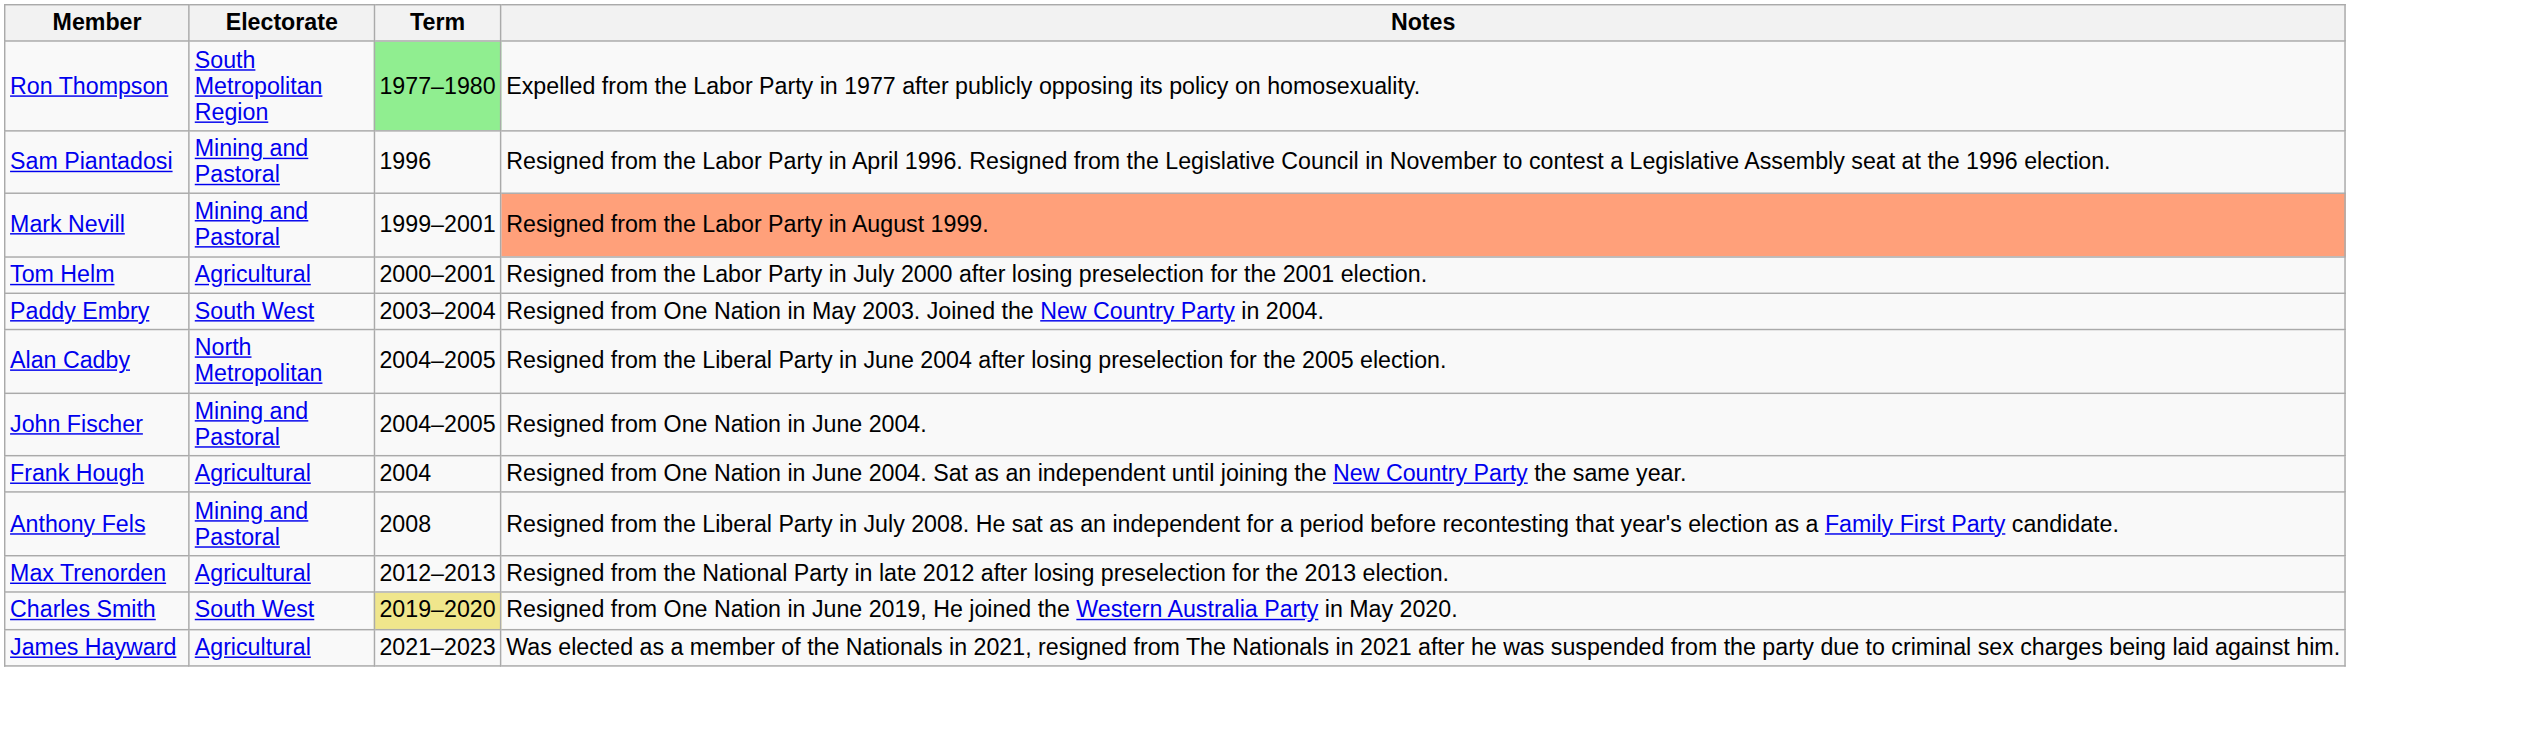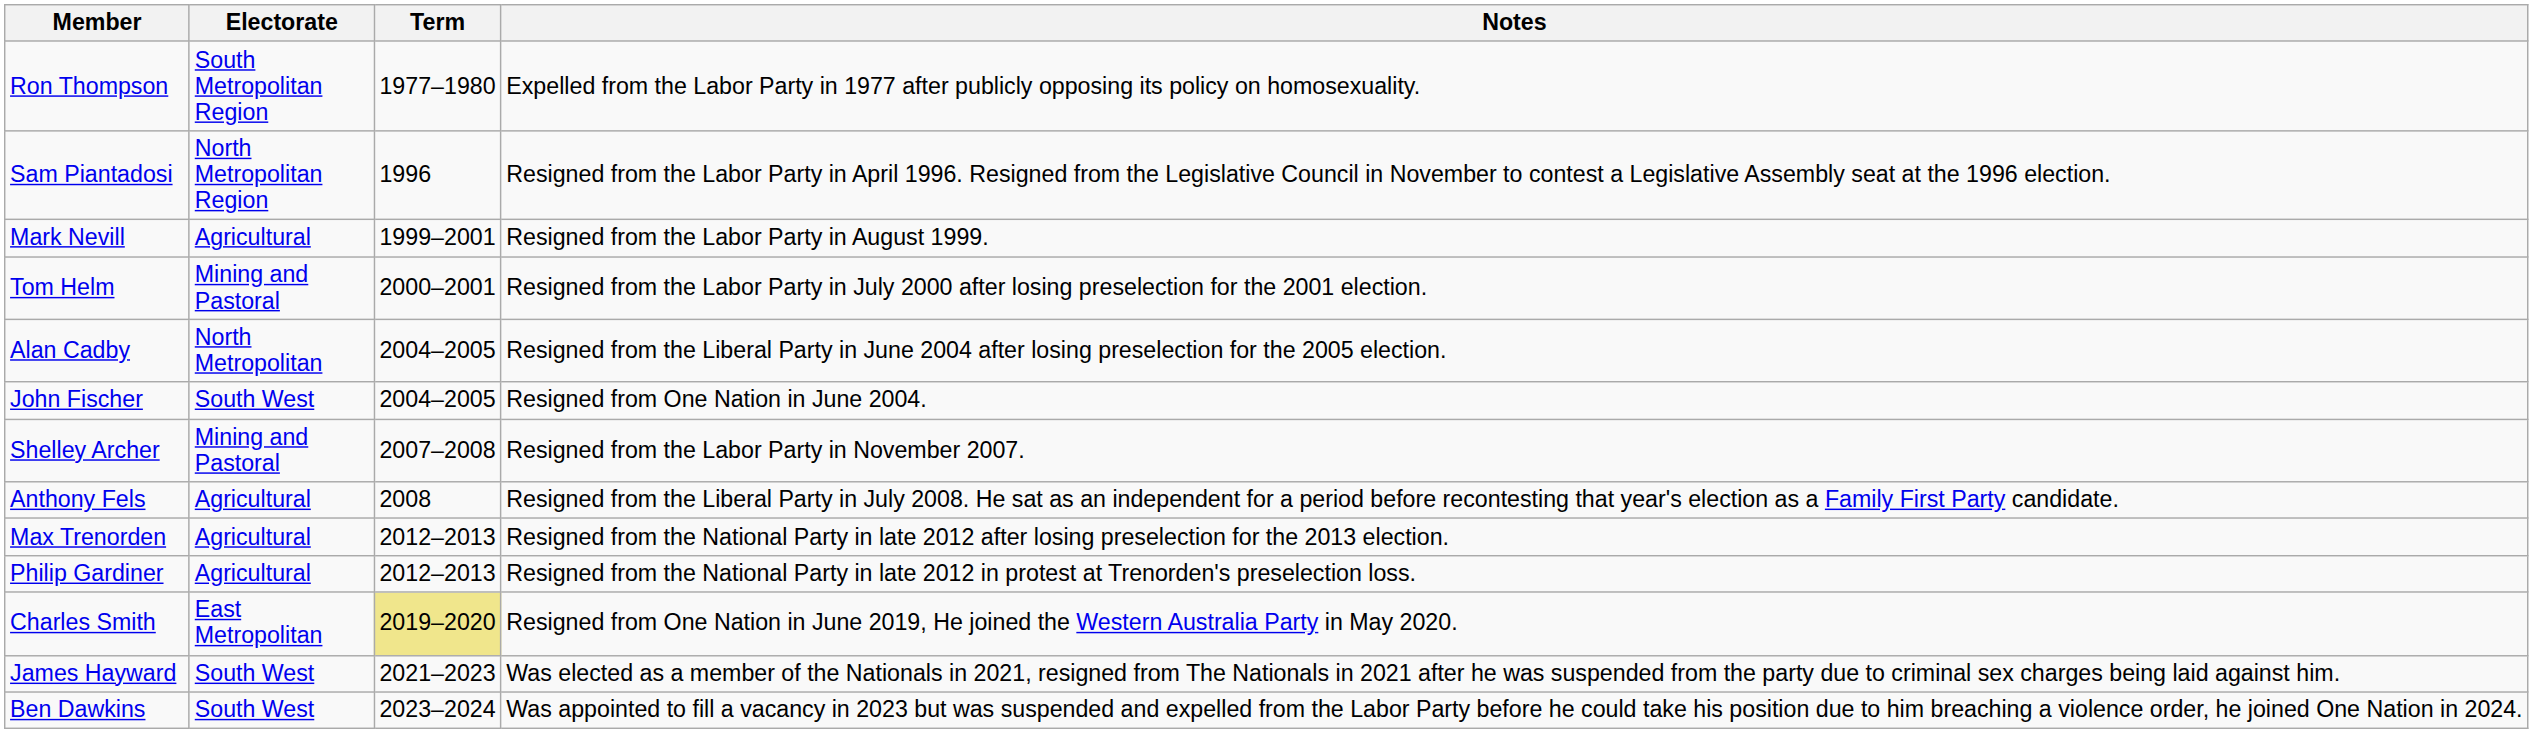Ron Thompson | Term: lightgreen background -> no background
Sam Piantadosi | Electorate: Mining and Pastoral -> North Metropolitan Region
Mark Nevill | Electorate: Mining and Pastoral -> Agricultural
Mark Nevill | Notes: lightsalmon background -> no background
Tom Helm | Electorate: Agricultural -> Mining and Pastoral
- row: Paddy Embry | South West | 2003–2004 | Resigned from One Nation in May 2003. Joined the New Country Party in 2004.
John Fischer | Electorate: Mining and Pastoral -> South West
- row: Frank Hough | Agricultural | 2004 | Resigned from One Nation in June 2004. Sat as an independent until joining the New Country Party the same year.
+ row: Shelley Archer | Mining and Pastoral | 2007–2008 | Resigned from the Labor Party in November 2007.
Anthony Fels | Electorate: Mining and Pastoral -> Agricultural
+ row: Philip Gardiner | Agricultural | 2012–2013 | Resigned from the National Party in late 2012 in protest at Trenorden's preselection loss.
Charles Smith | Electorate: South West -> East Metropolitan
James Hayward | Electorate: Agricultural -> South West
+ row: Ben Dawkins | South West | 2023–2024 | Was appointed to fill a vacancy in 2023 but was suspended and expelled from the Labor Party before he could take his position due to him breaching a violence order, he joined One Nation in 2024.
